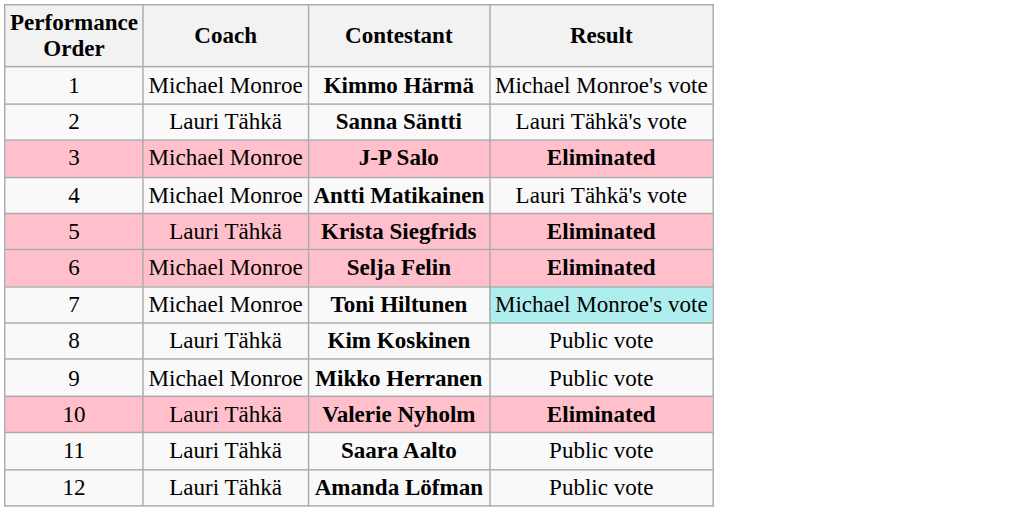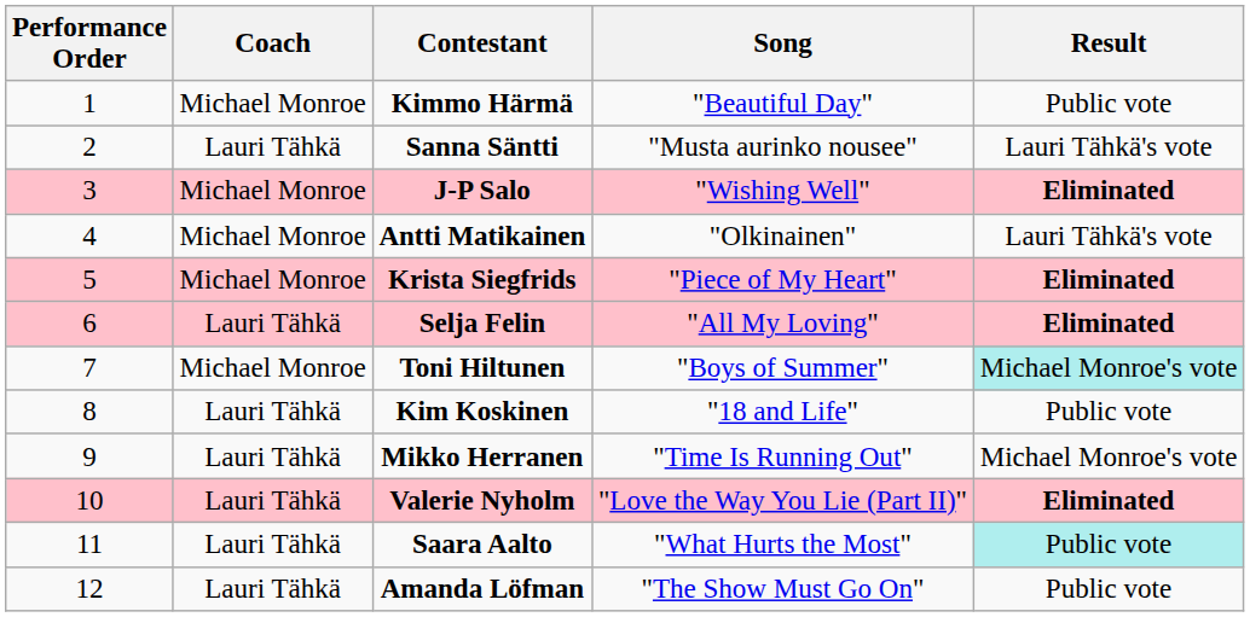+ column: Song | "Beautiful Day" | "Musta aurinko nousee" | "Wishing Well" | "Olkinainen" | "Piece of My Heart" | "All My Loving" | "Boys of Summer" | "18 and Life" | "Time Is Running Out" | "Love the Way You Lie (Part II)" | "What Hurts the Most" | "The Show Must Go On"
Kimmo Härmä | Result: Michael Monroe's vote -> Public vote
Krista Siegfrids | Coach: Lauri Tähkä -> Michael Monroe
Selja Felin | Coach: Michael Monroe -> Lauri Tähkä
Mikko Herranen | Coach: Michael Monroe -> Lauri Tähkä
Mikko Herranen | Result: Public vote -> Michael Monroe's vote
Saara Aalto | Result: no background -> paleturquoise background
